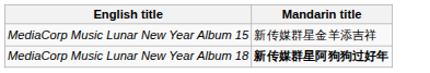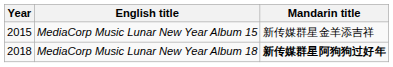+ column: Year | 2015 | 2018
